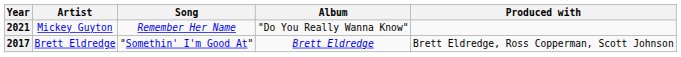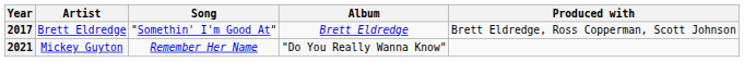rows swapped: 2017 <-> 2021
